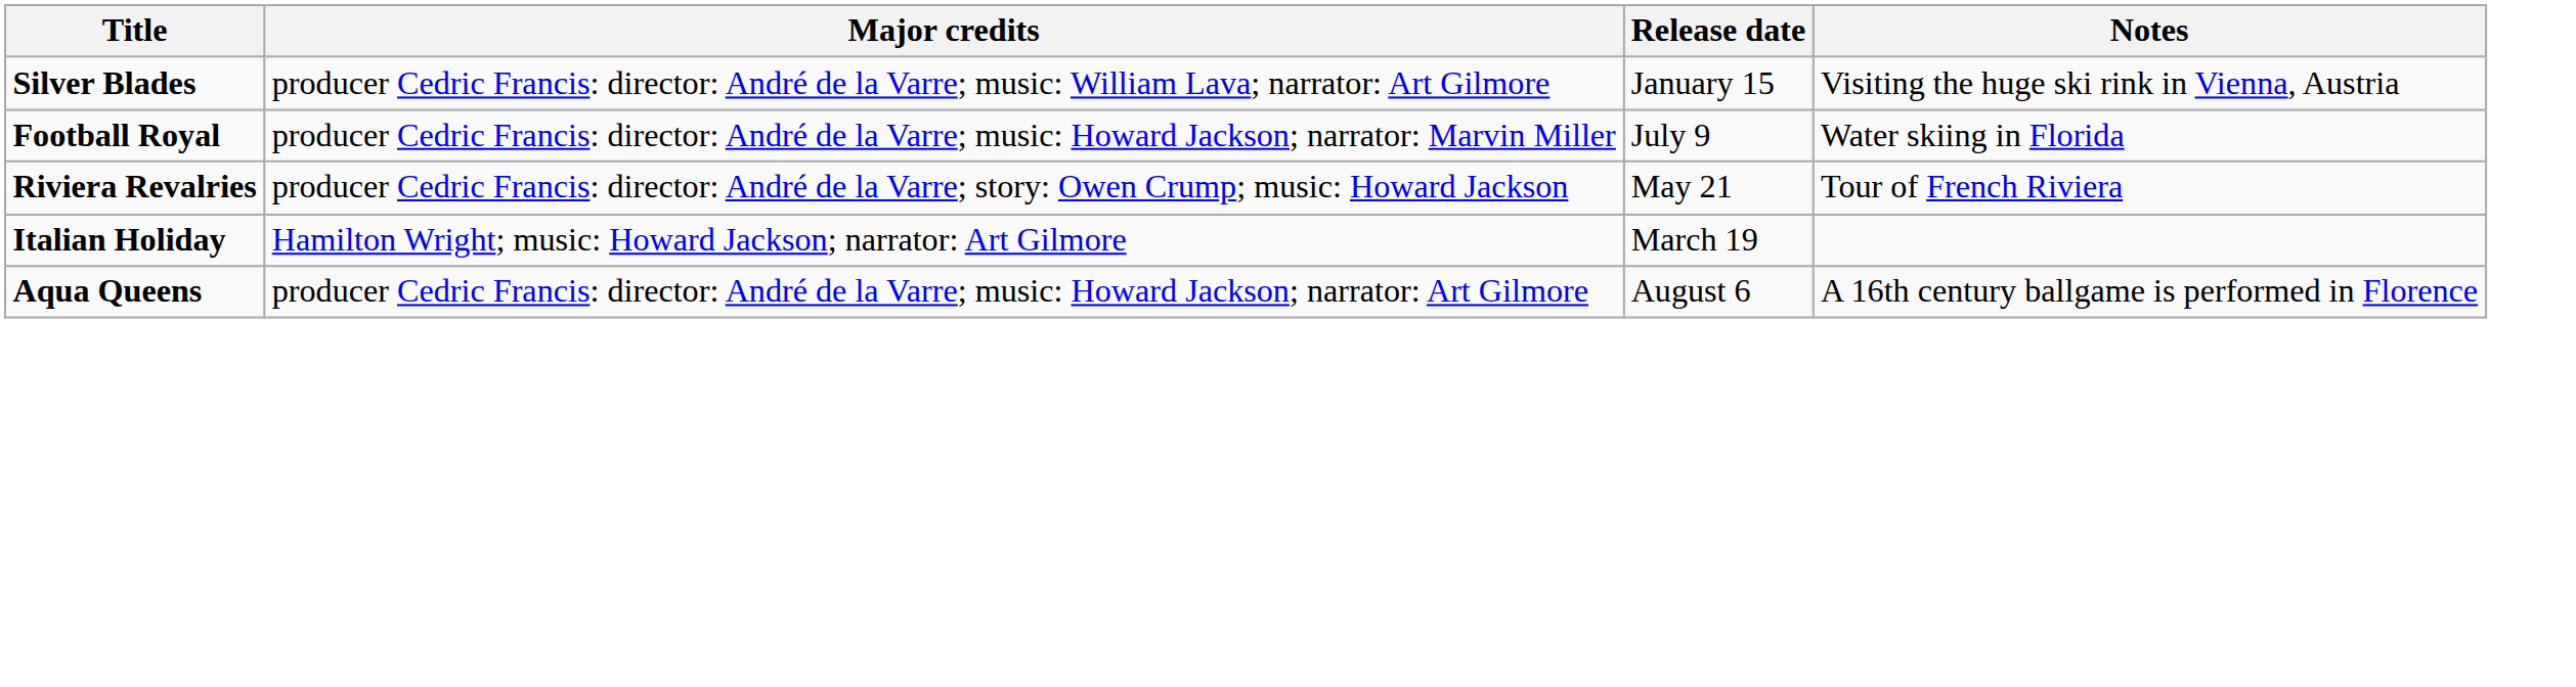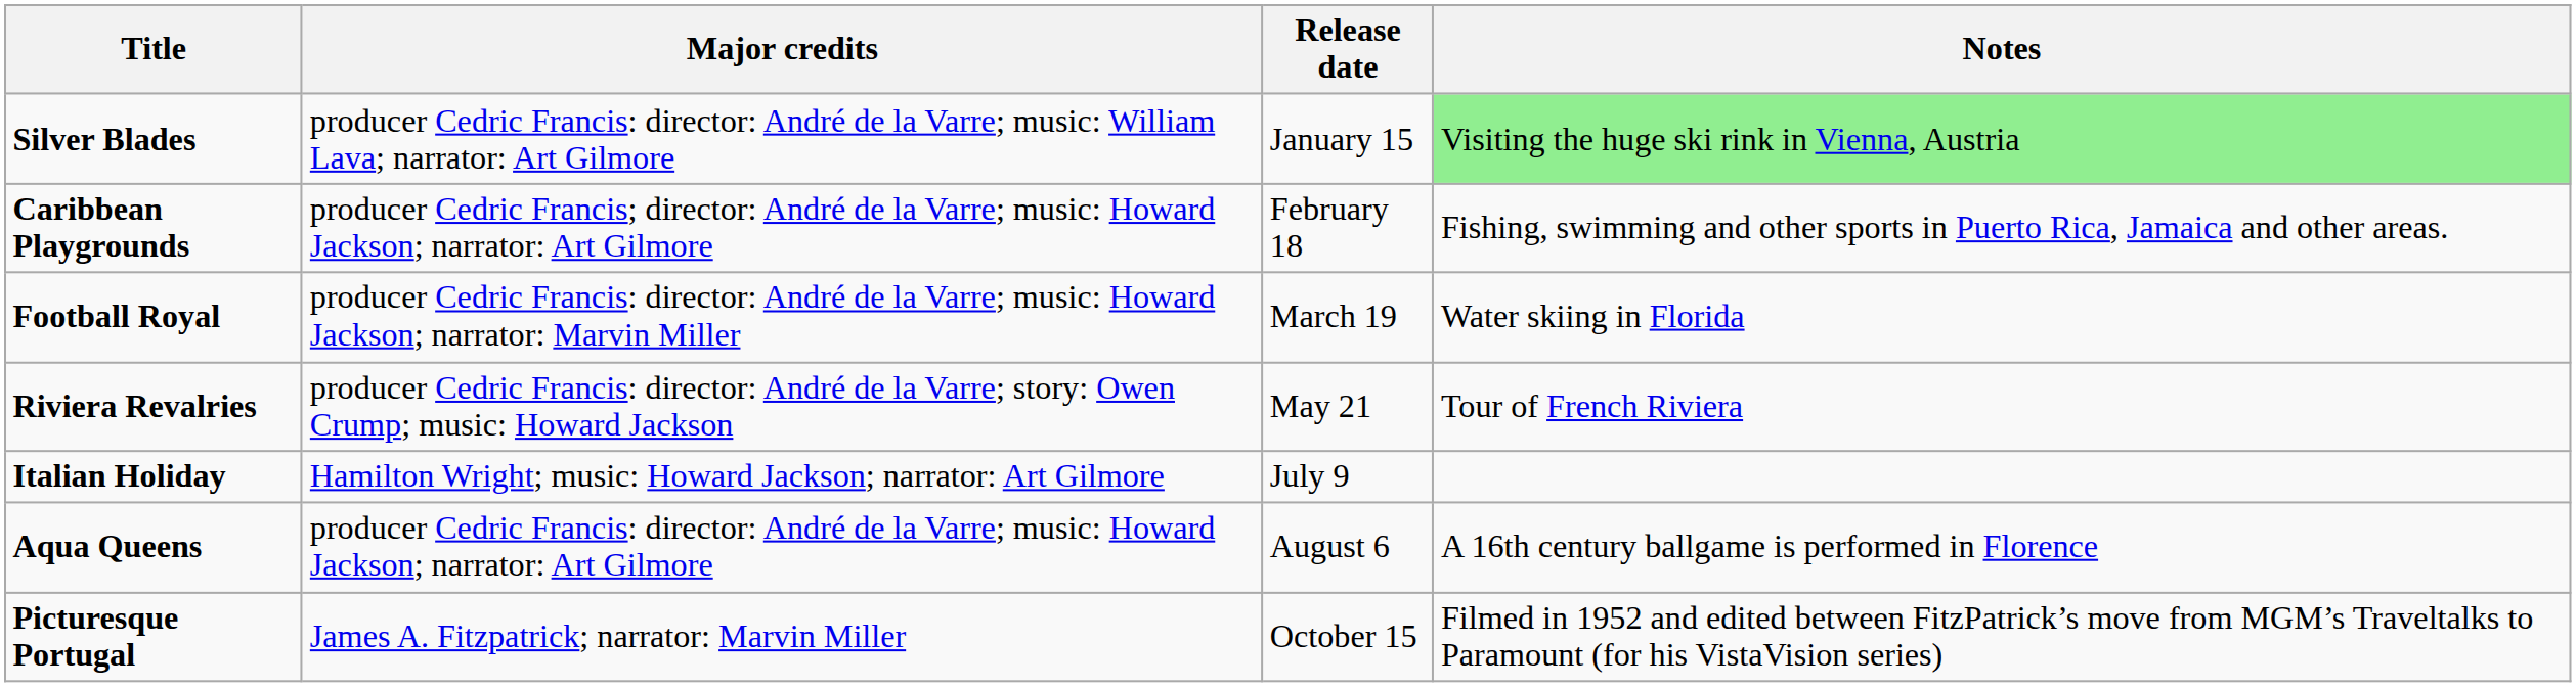Silver Blades | Notes: no background -> lightgreen background
+ row: Caribbean Playgrounds | producer Cedric Francis; director: André de la Varre; music: Howard Jackson; narrator: Art Gilmore | February 18 | Fishing, swimming and other sports in Puerto Rica, Jamaica and other areas.
Football Royal | Release date: July 9 -> March 19
Italian Holiday | Release date: March 19 -> July 9
+ row: Picturesque Portugal | James A. Fitzpatrick; narrator: Marvin Miller | October 15 | Filmed in 1952 and edited between FitzPatrick’s move from MGM’s Traveltalks to Paramount (for his VistaVision series)
